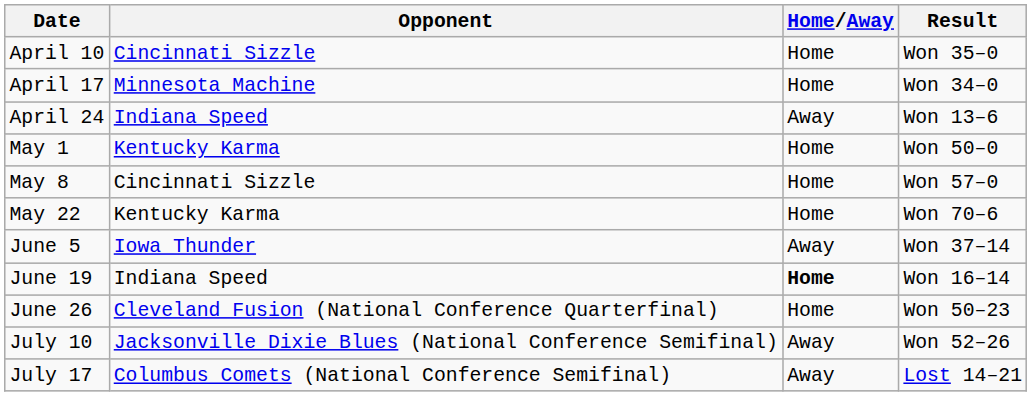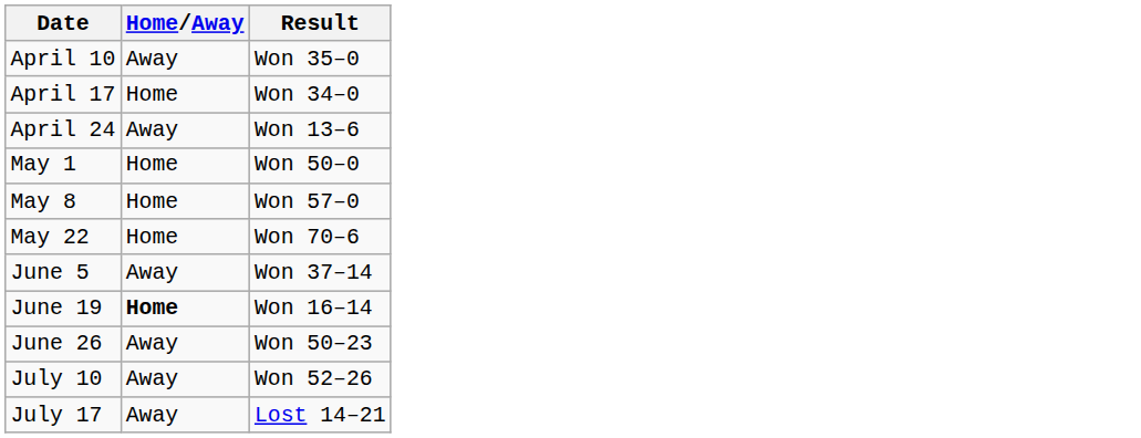- column: Opponent | Cincinnati Sizzle | Minnesota Machine | Indiana Speed | Kentucky Karma | Cincinnati Sizzle | Kentucky Karma | Iowa Thunder | Indiana Speed | Cleveland Fusion (National Conference Quarterfinal) | Jacksonville Dixie Blues (National Conference Semifinal) | Columbus Comets (National Conference Semifinal)
April 10 | Home/Away: Home -> Away
June 26 | Home/Away: Home -> Away
